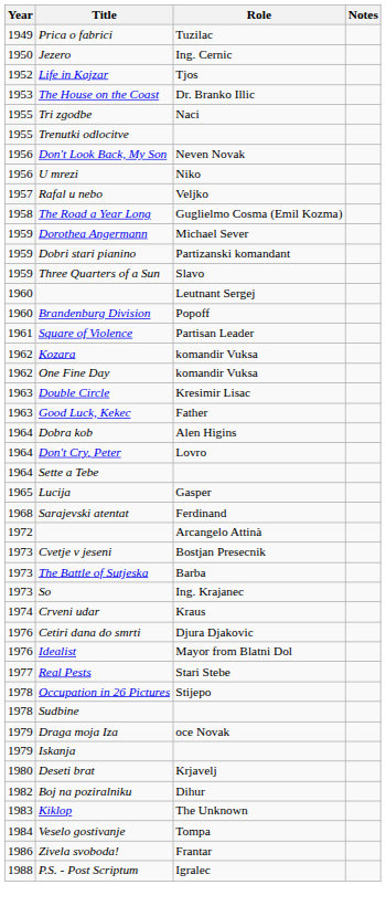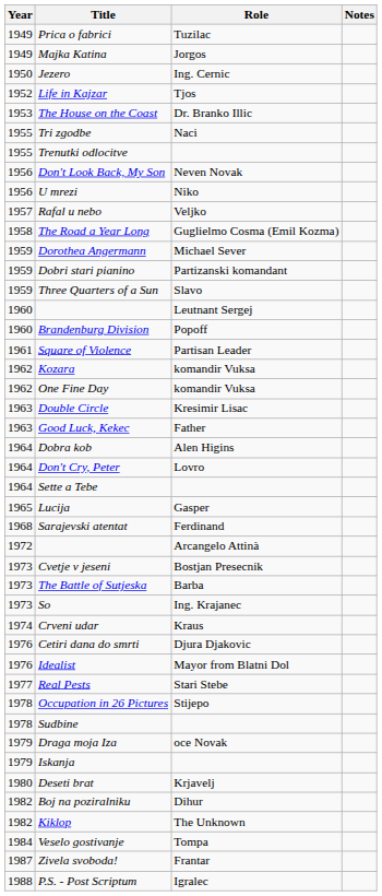+ row: 1949 | Majka Katina | Jorgos
Kiklop | Year: 1983 -> 1982
Zivela svoboda! | Year: 1986 -> 1987
